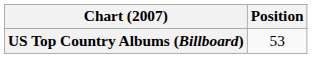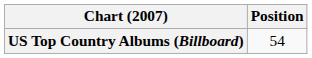US Top Country Albums (Billboard) | Position: 53 -> 54
